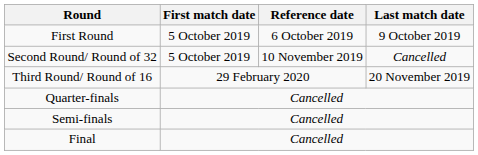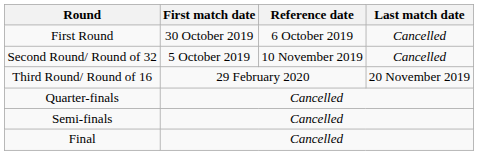First Round | First match date: 5 October 2019 -> 30 October 2019
First Round | Last match date: 9 October 2019 -> Cancelled
